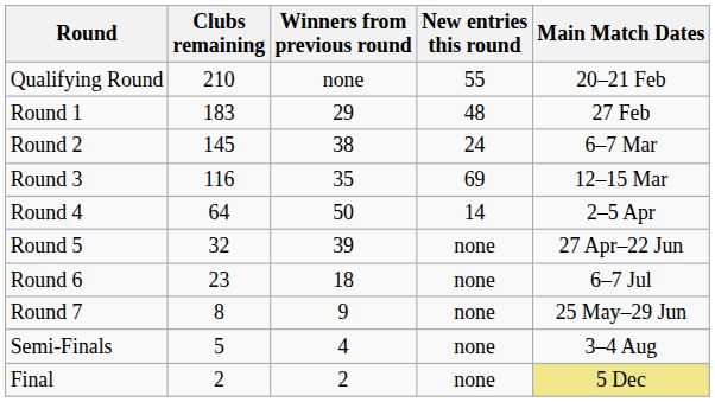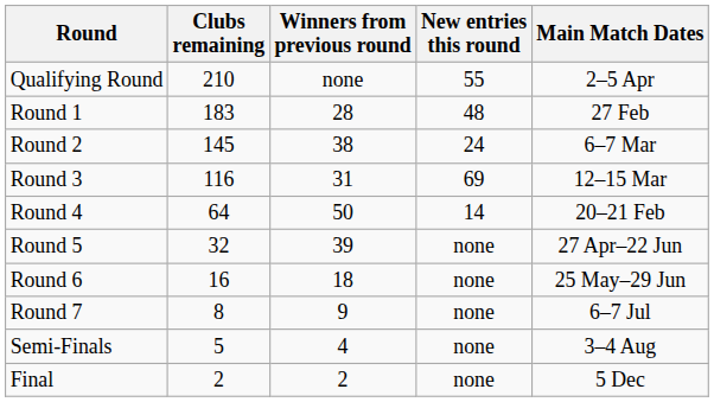Qualifying Round | Main Match Dates: 20–21 Feb -> 2–5 Apr
Round 1 | Winners from previous round: 29 -> 28
Round 3 | Winners from previous round: 35 -> 31
Round 4 | Main Match Dates: 2–5 Apr -> 20–21 Feb
Round 6 | Clubs remaining: 23 -> 16
Round 6 | Main Match Dates: 6–7 Jul -> 25 May–29 Jun
Round 7 | Main Match Dates: 25 May–29 Jun -> 6–7 Jul
Final | Main Match Dates: khaki background -> no background
